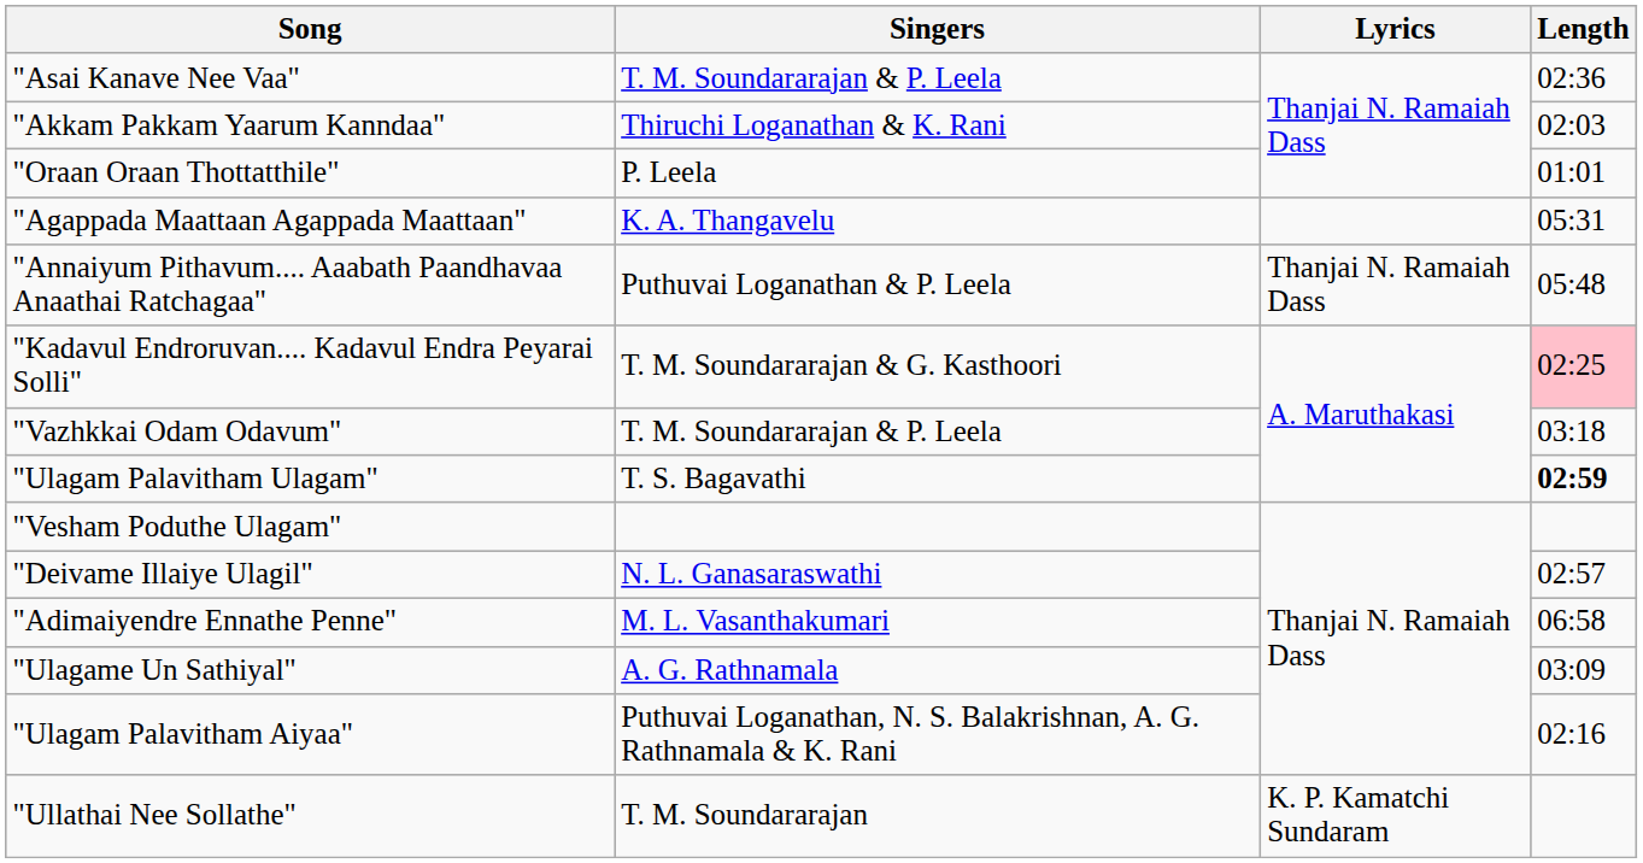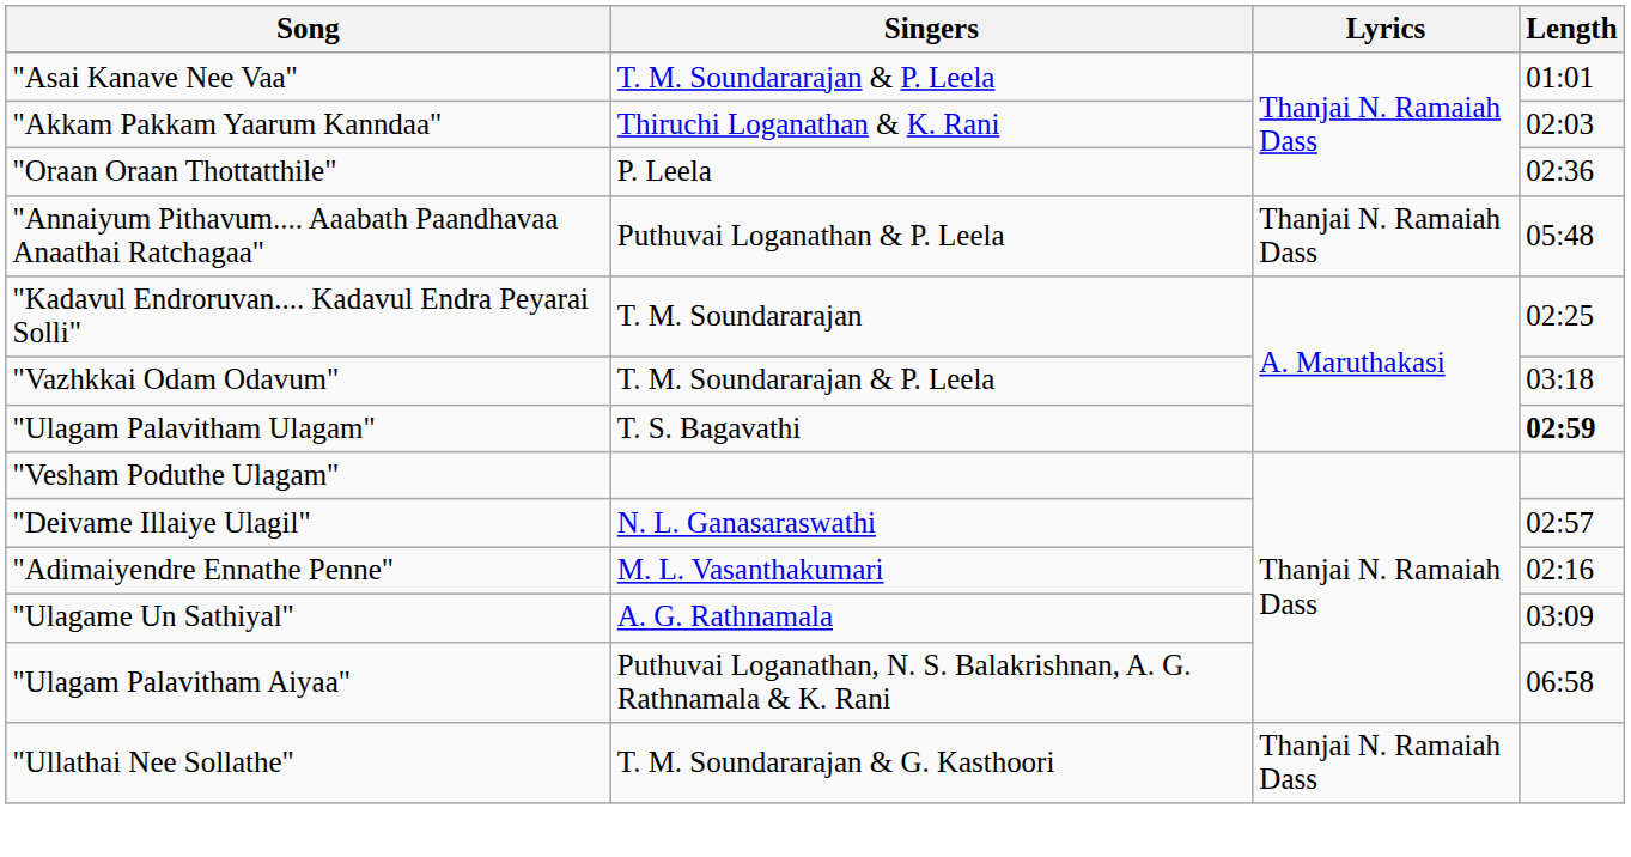"Asai Kanave Nee Vaa" | Length: 02:36 -> 01:01
"Oraan Oraan Thottatthile" | Length: 01:01 -> 02:36
- row: "Agappada Maattaan Agappada Maattaan" | K. A. Thangavelu | 05:31
"Kadavul Endroruvan.... Kadavul Endra Peyarai Solli" | Singers: T. M. Soundararajan & G. Kasthoori -> T. M. Soundararajan
"Kadavul Endroruvan.... Kadavul Endra Peyarai Solli" | Length: pink background -> no background
"Adimaiyendre Ennathe Penne" | Length: 06:58 -> 02:16
"Ulagam Palavitham Aiyaa" | Length: 02:16 -> 06:58
"Ullathai Nee Sollathe" | Singers: T. M. Soundararajan -> T. M. Soundararajan & G. Kasthoori
"Ullathai Nee Sollathe" | Lyrics: K. P. Kamatchi Sundaram -> Thanjai N. Ramaiah Dass
